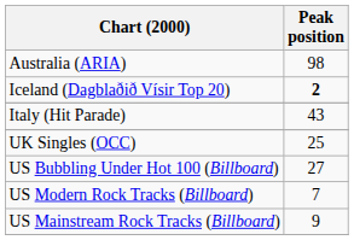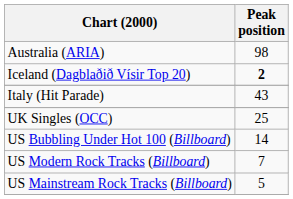US Bubbling Under Hot 100 (Billboard) | Peak position: 27 -> 14
US Mainstream Rock Tracks (Billboard) | Peak position: 9 -> 5
